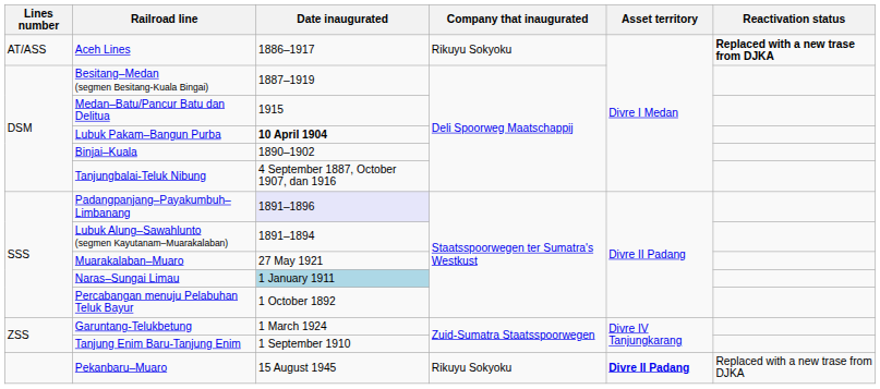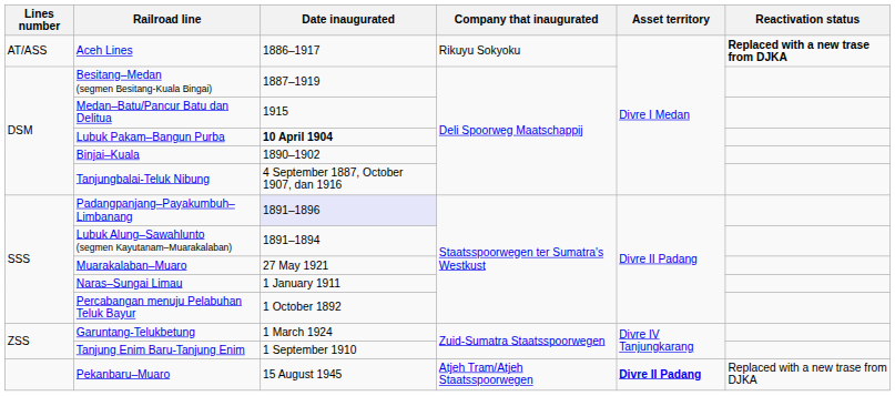Naras–Sungai Limau | Date inaugurated: lightblue background -> no background
Pekanbaru–Muaro | Company that inaugurated: Rikuyu Sokyoku -> Atjeh Tram/Atjeh Staatsspoorwegen
